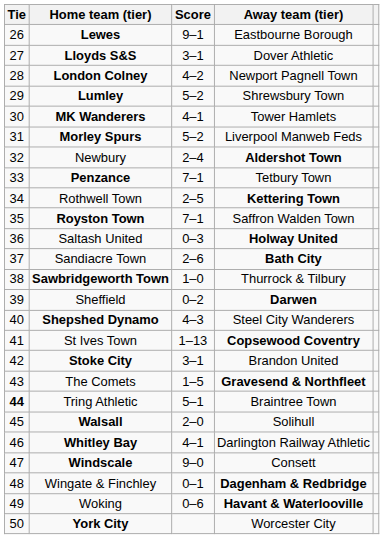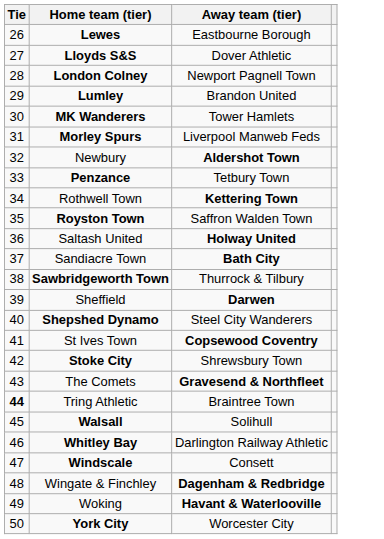- column: Score | 9–1 | 3–1 | 4–2 | 5–2 | 4–1 | 5–2 | 2–4 | 7–1 | 2–5 | 7–1 | 0–3 | 2–6 | 1–0 | 0–2 | 4–3 | 1–13 | 3–1 | 1–5 | 5–1 | 2–0 | 4–1 | 9–0 | 0–1 | 0–6
Lumley | Away team (tier): Shrewsbury Town -> Brandon United
Stoke City | Away team (tier): Brandon United -> Shrewsbury Town
